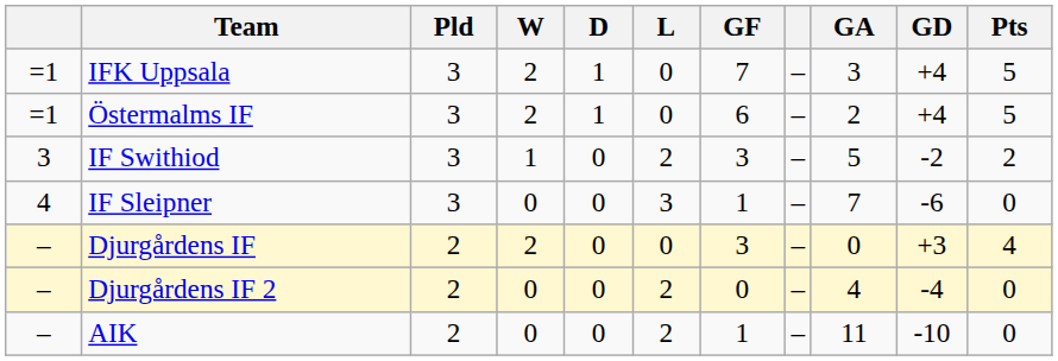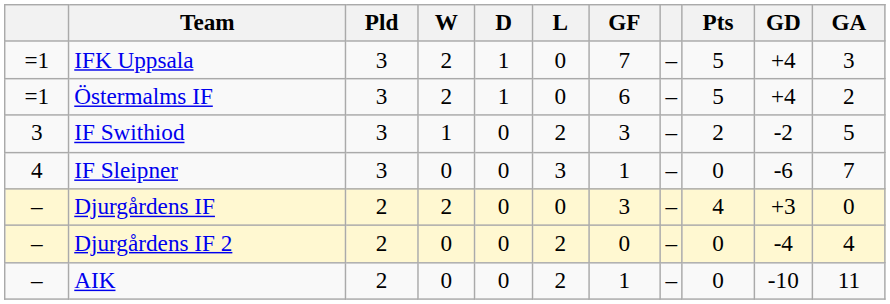columns swapped: GA <-> Pts
